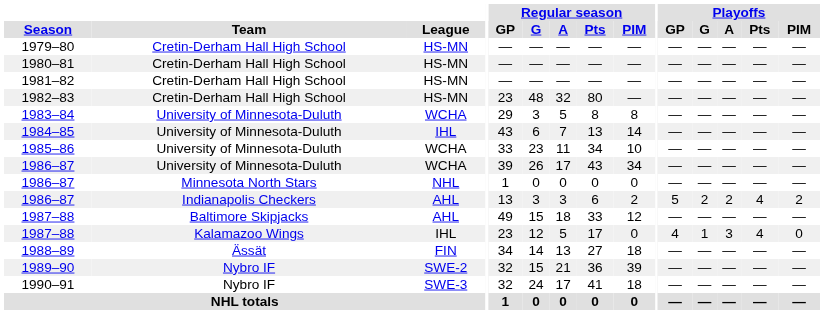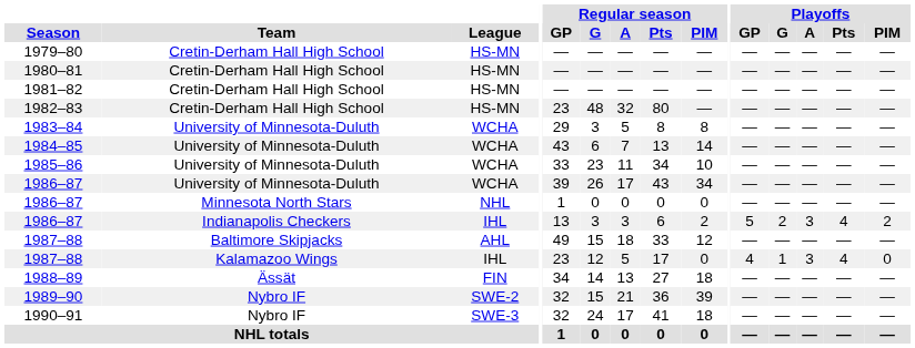1984–85 | League: IHL -> WCHA
1986–87 / Indianapolis Checkers | League: AHL -> IHL
1986–87 / Indianapolis Checkers | Playoffs / A: 2 -> 3
